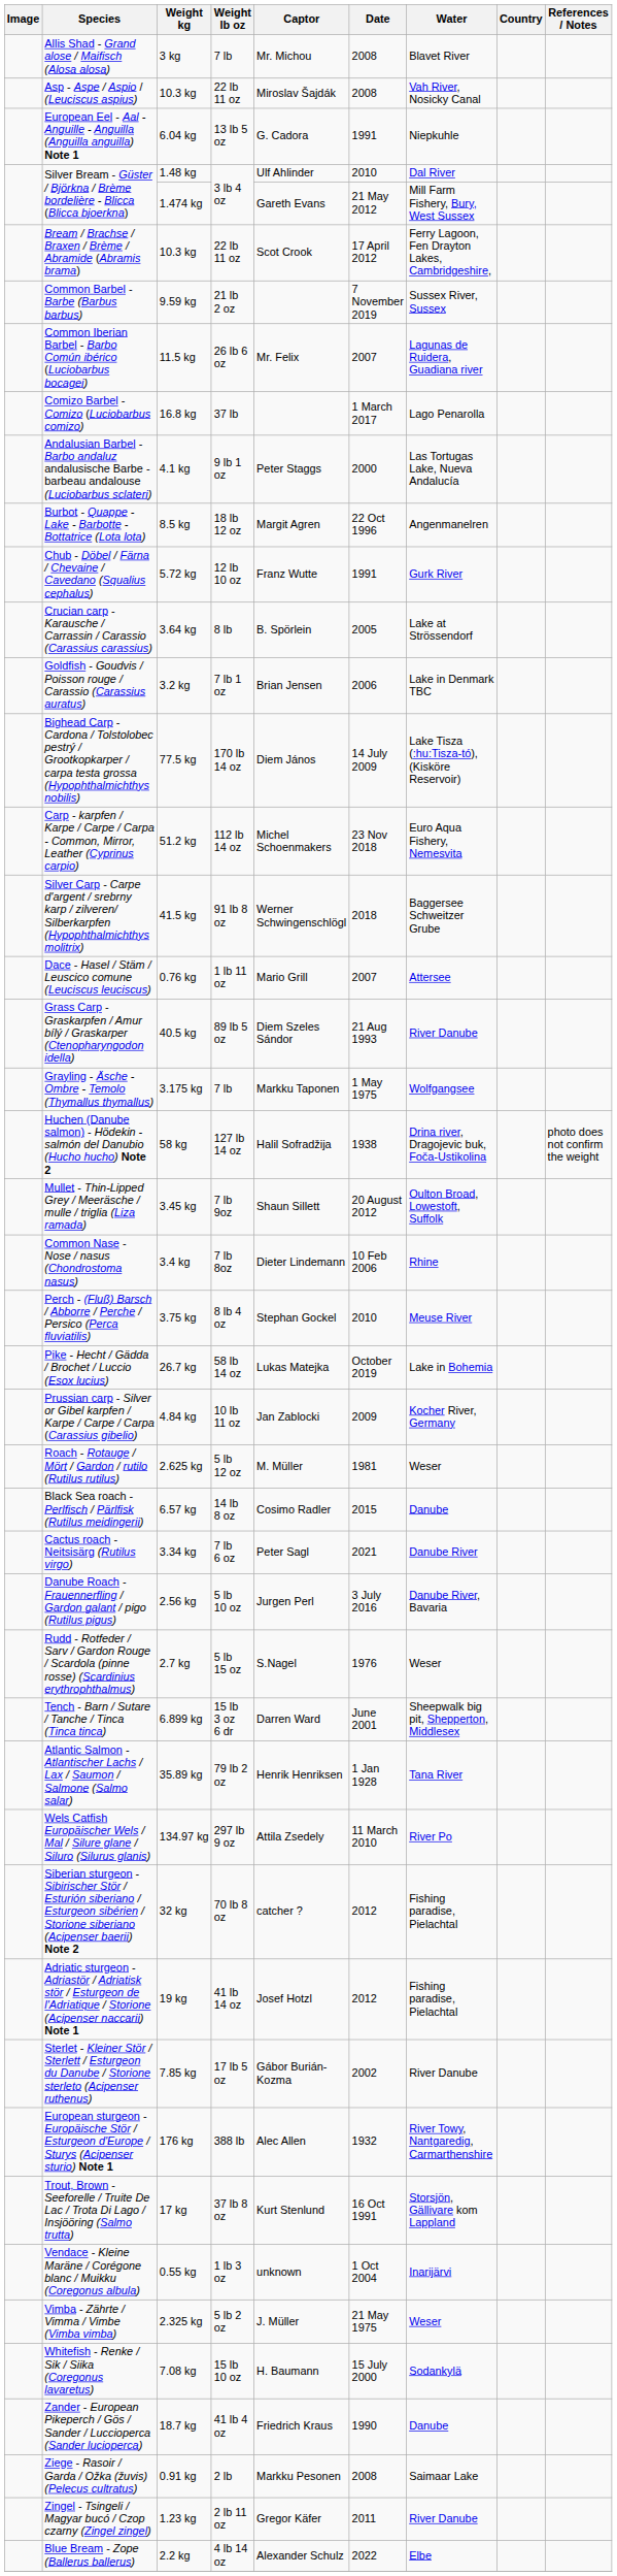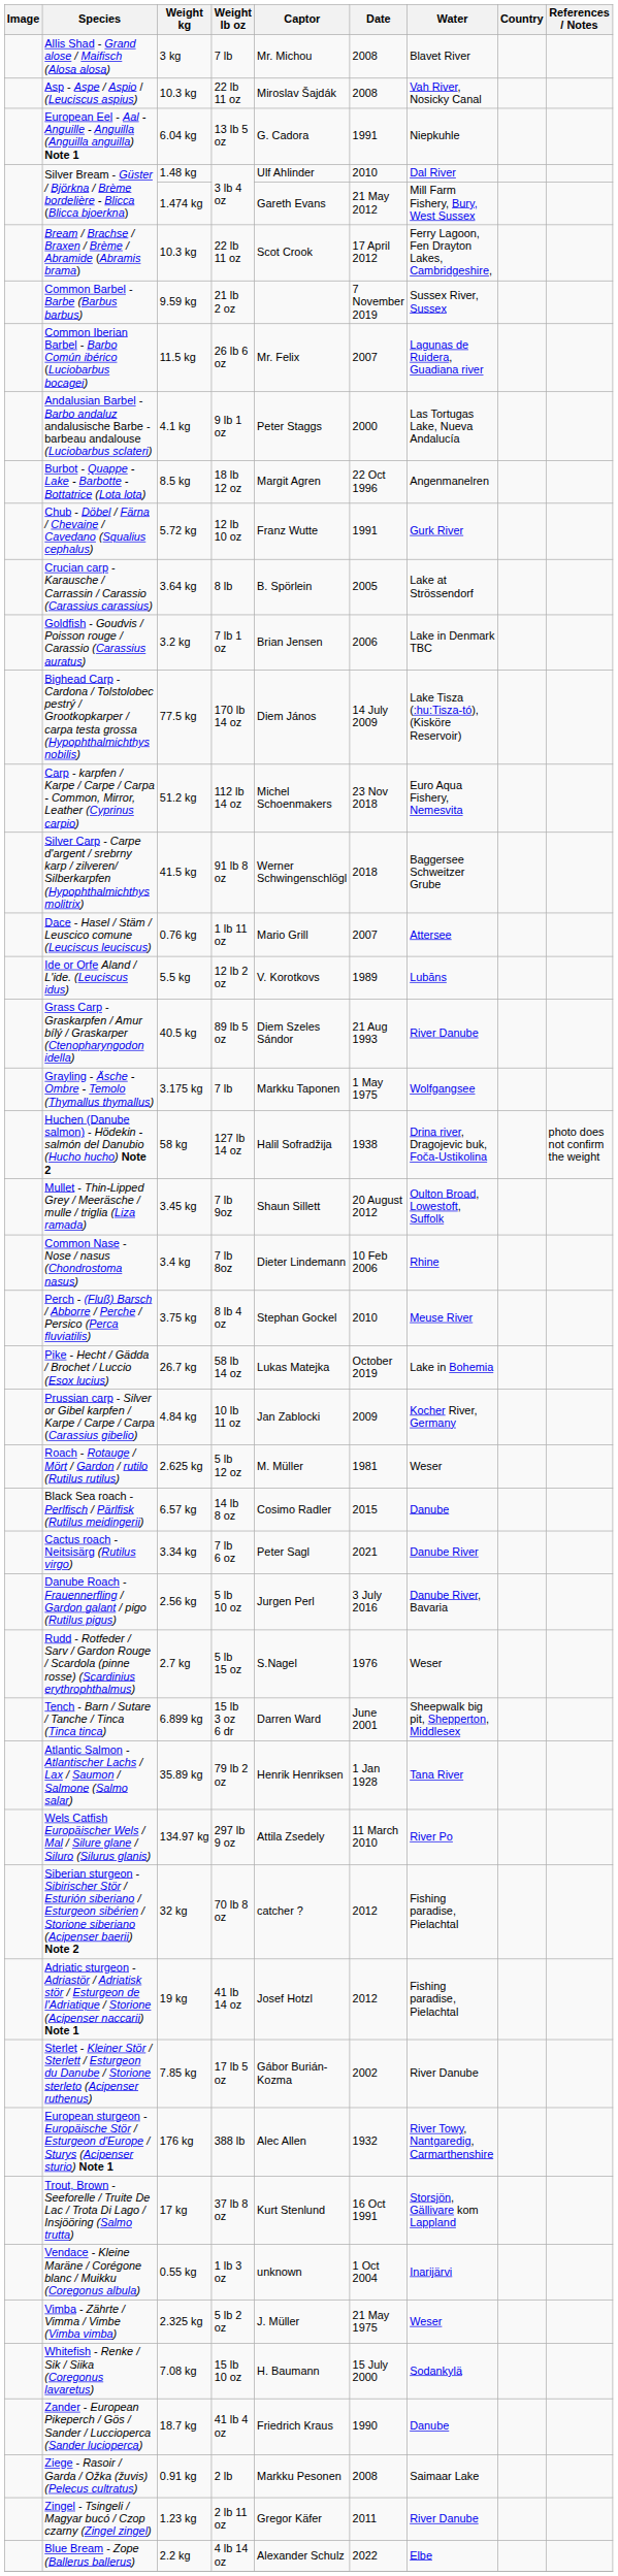- row: Comizo Barbel - Comizo (Luciobarbus comizo) | 16.8 kg | 37 lb | 1 March 2017 | Lago Penarolla
+ row: Ide or Orfe Aland / L'ide. (Leuciscus idus) | 5.5 kg | 12 lb 2 oz | V. Korotkovs | 1989 | Lubāns
